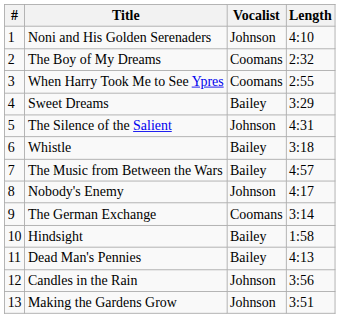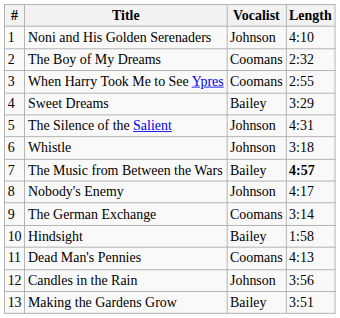Whistle | Vocalist: Bailey -> Johnson
The Music from Between the Wars | Length: normal -> bold
Dead Man's Pennies | Vocalist: Bailey -> Coomans
Making the Gardens Grow | Vocalist: Johnson -> Bailey
